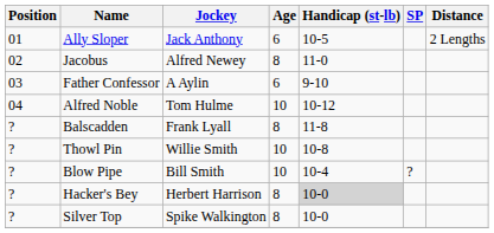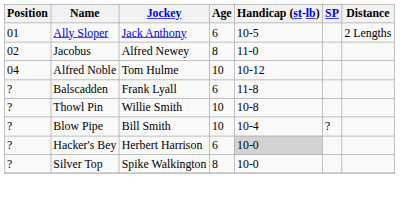- row: 03 | Father Confessor | A Aylin | 6 | 9-10
Balscadden | Age: 8 -> 6
Hacker's Bey | Age: 8 -> 6
